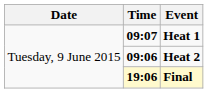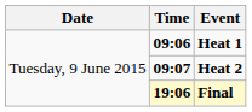Heat 1 | Time: 09:07 -> 09:06
Heat 2 | Time: 09:06 -> 09:07
